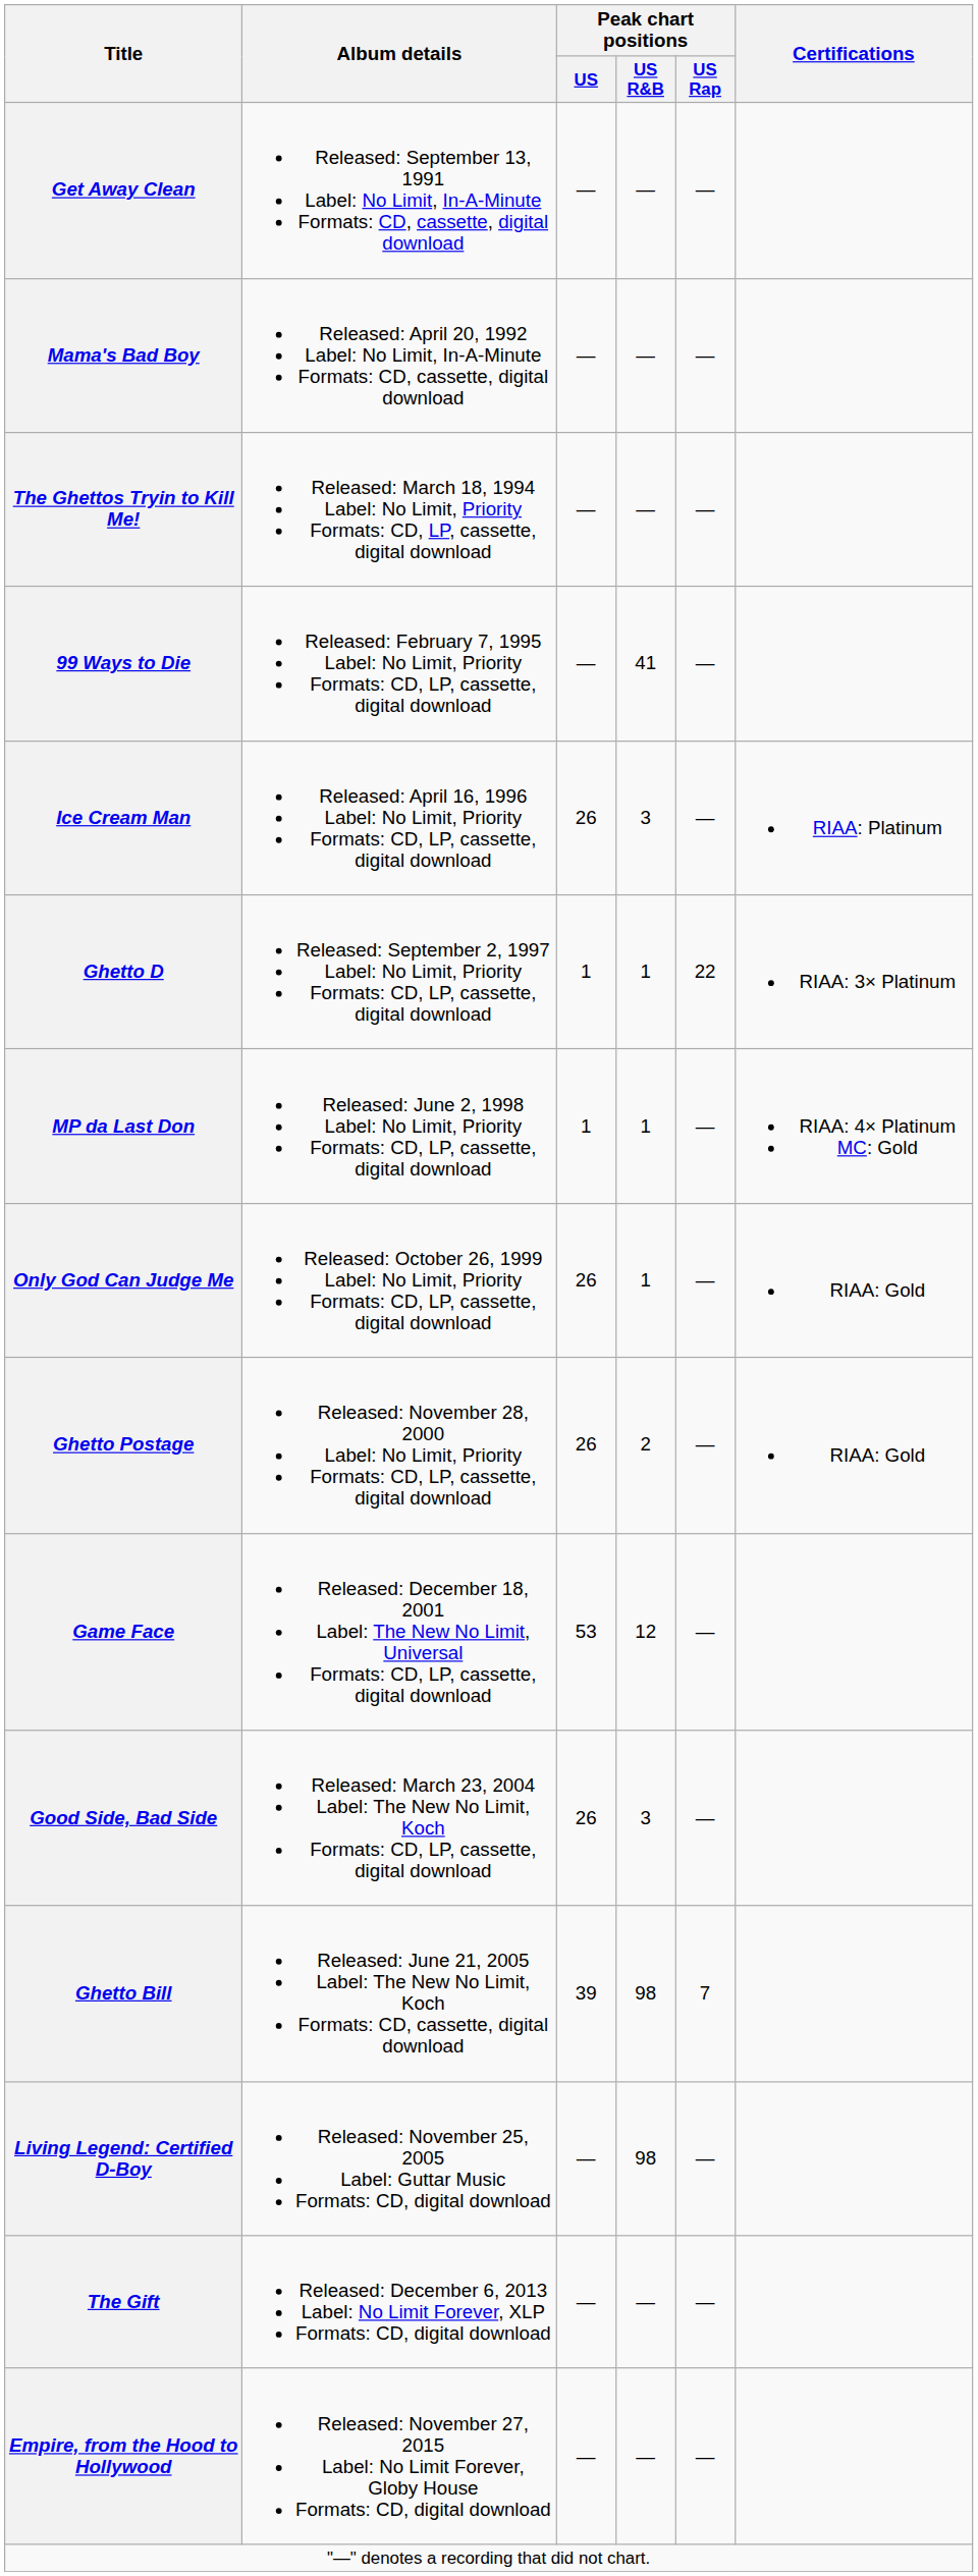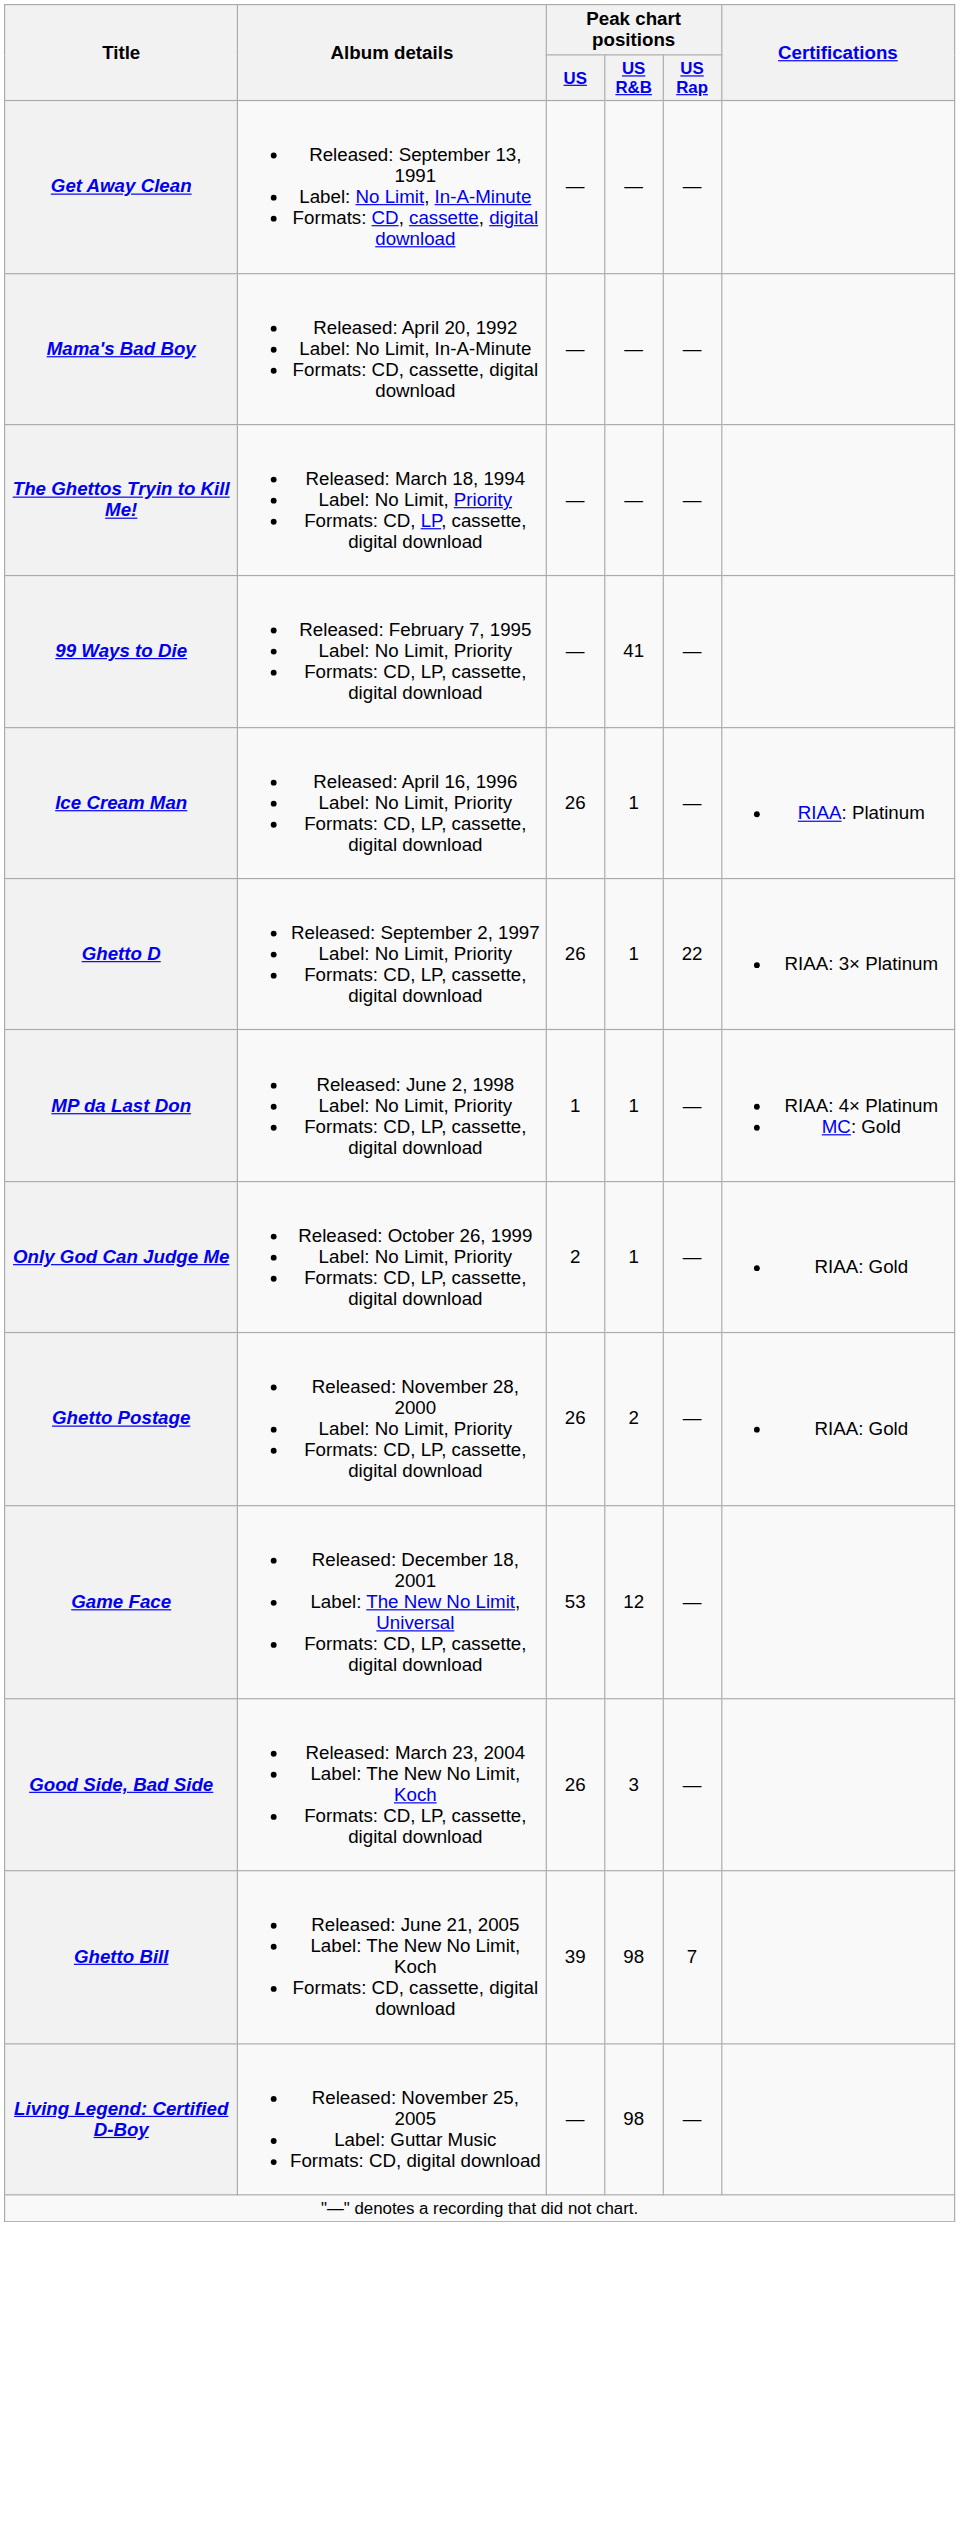Ice Cream Man | Peak chart positions / US R&B: 3 -> 1
Ghetto D | Peak chart positions / US: 1 -> 26
Only God Can Judge Me | Peak chart positions / US: 26 -> 2
- row: The Gift | Released: December 6, 2013 Label: No Limit Forever, XLP Formats: CD, digital download | — | — | —
- row: Empire, from the Hood to Hollywood | Released: November 27, 2015 Label: No Limit Forever, Globy House Formats: CD, digital download | — | — | —
